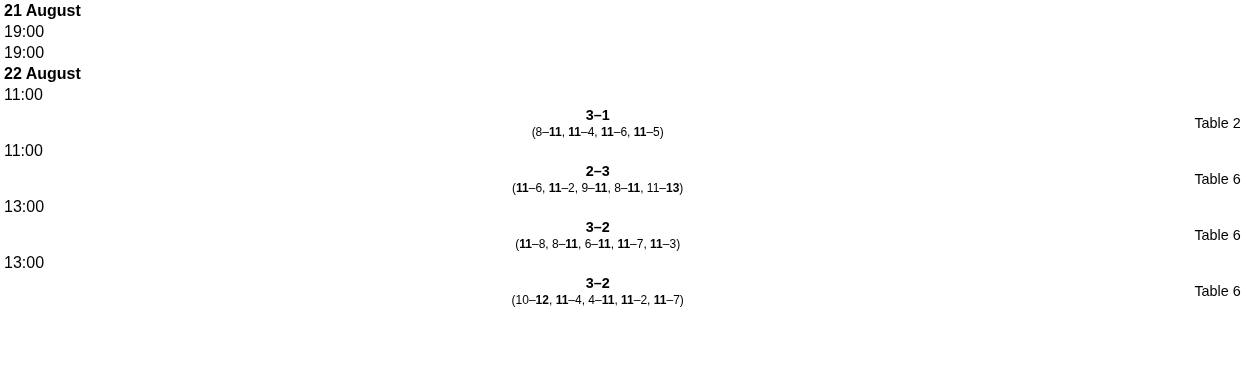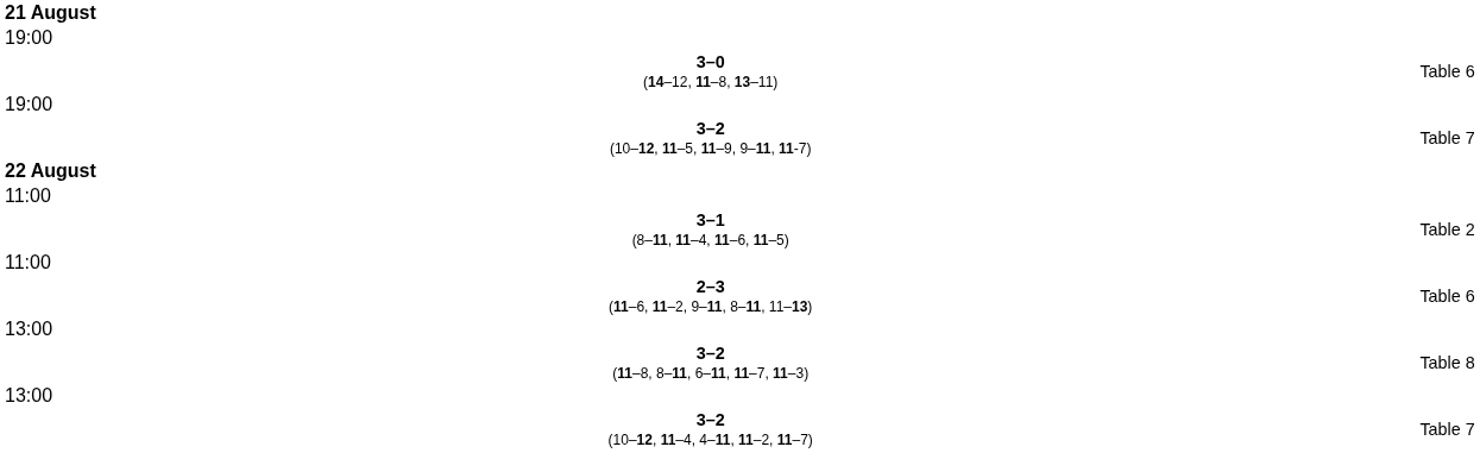+ row: 3–0 (14–12, 11–8, 13–11) | Table 6
+ row: 3–2 (10–12, 11–5, 11–9, 9–11, 11-7) | Table 7
3–2 (11–8, 8–11, 6–11, 11–7, 11–3) | column 4: Table 6 -> Table 8
3–2 (10–12, 11–4, 4–11, 11–2, 11–7) | column 4: Table 6 -> Table 7
